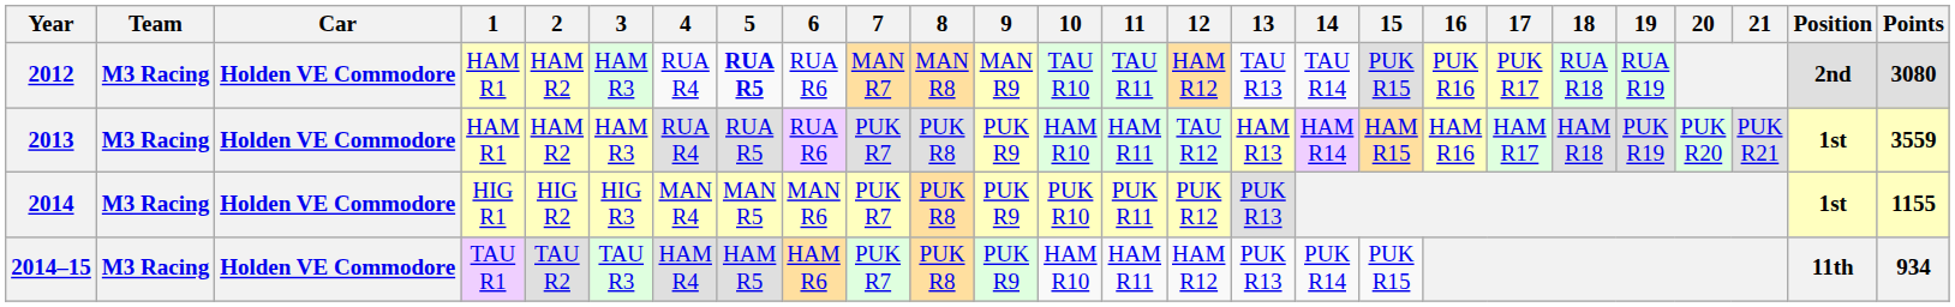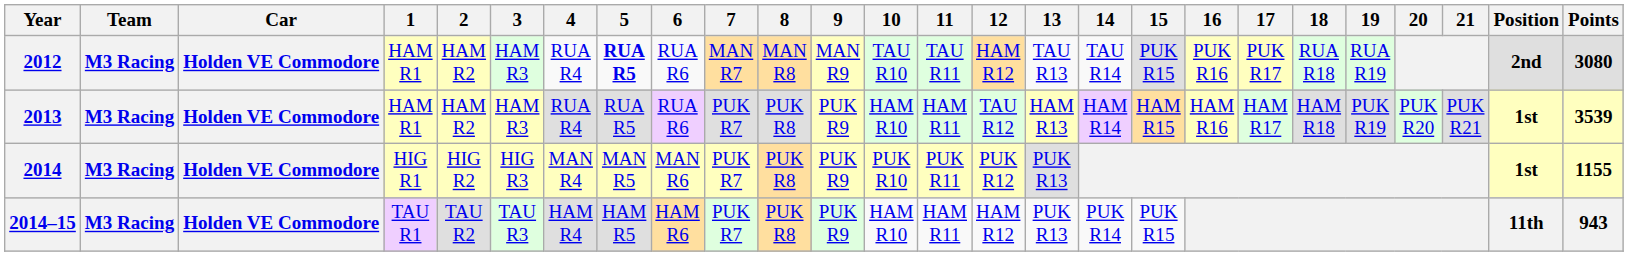2013 | Points: 3559 -> 3539
2014–15 | Points: 934 -> 943
